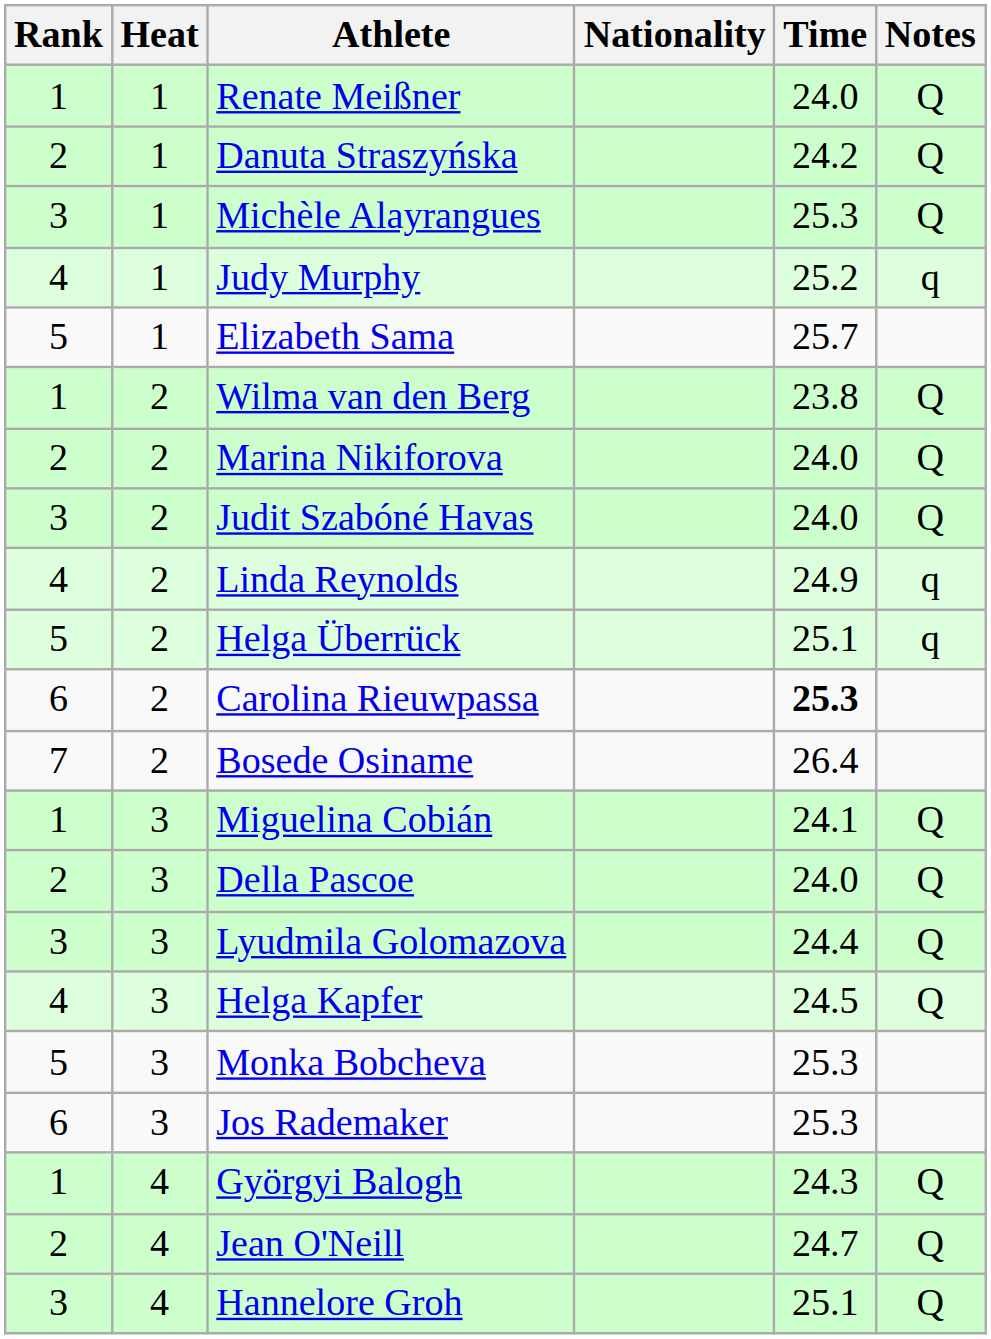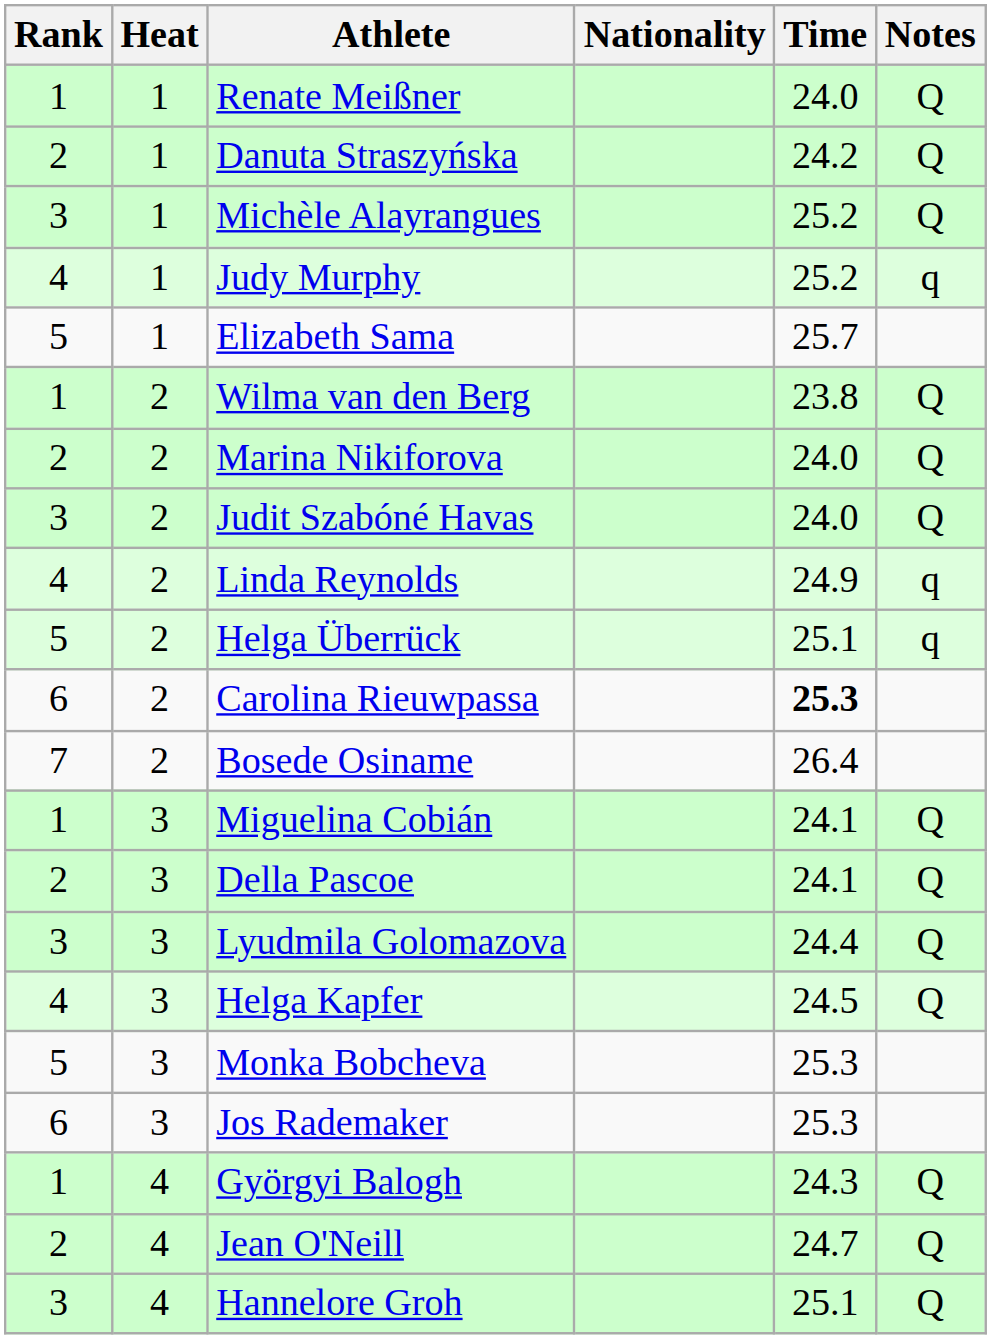Michèle Alayrangues | Time: 25.3 -> 25.2
Della Pascoe | Time: 24.0 -> 24.1
